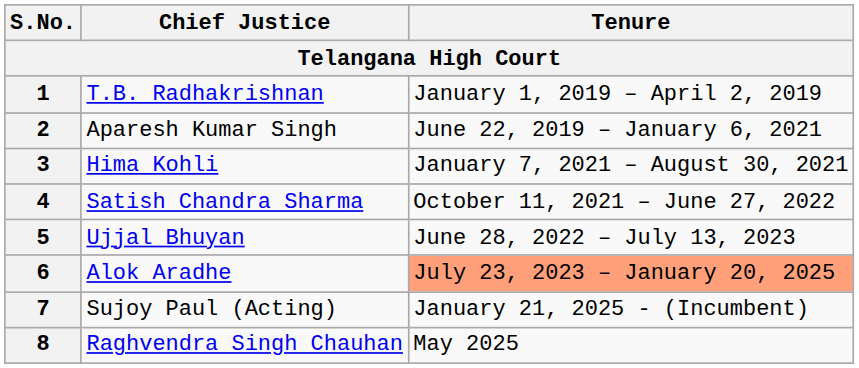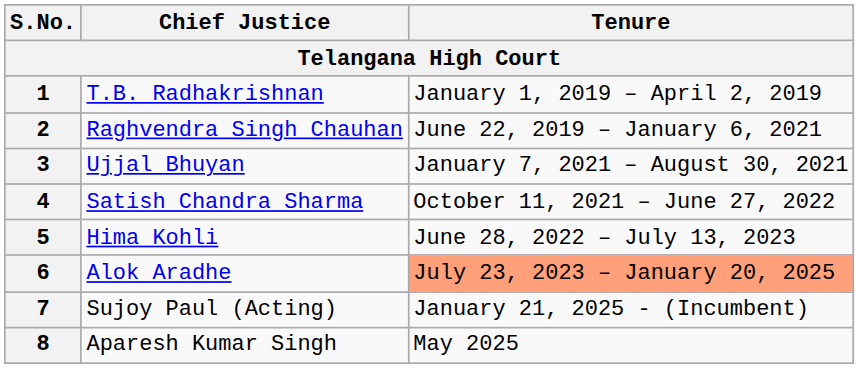2 | Chief Justice: Aparesh Kumar Singh -> Raghvendra Singh Chauhan
3 | Chief Justice: Hima Kohli -> Ujjal Bhuyan
5 | Chief Justice: Ujjal Bhuyan -> Hima Kohli
8 | Chief Justice: Raghvendra Singh Chauhan -> Aparesh Kumar Singh
